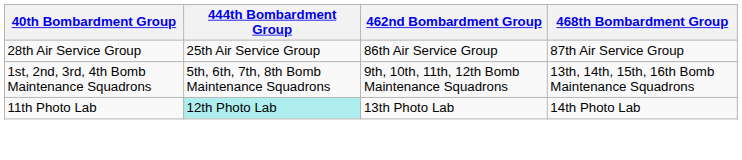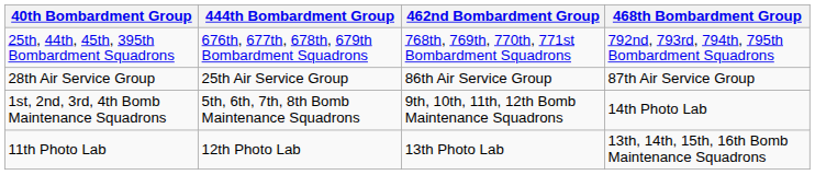+ row: 25th, 44th, 45th, 395th Bombardment Squadrons | 676th, 677th, 678th, 679th Bombardment Squadrons | 768th, 769th, 770th, 771st Bombardment Squadrons | 792nd, 793rd, 794th, 795th Bombardment Squadrons
1st, 2nd, 3rd, 4th Bomb Maintenance Squadrons | 468th Bombardment Group: 13th, 14th, 15th, 16th Bomb Maintenance Squadrons -> 14th Photo Lab
11th Photo Lab | 444th Bombardment Group: paleturquoise background -> no background
11th Photo Lab | 468th Bombardment Group: 14th Photo Lab -> 13th, 14th, 15th, 16th Bomb Maintenance Squadrons
